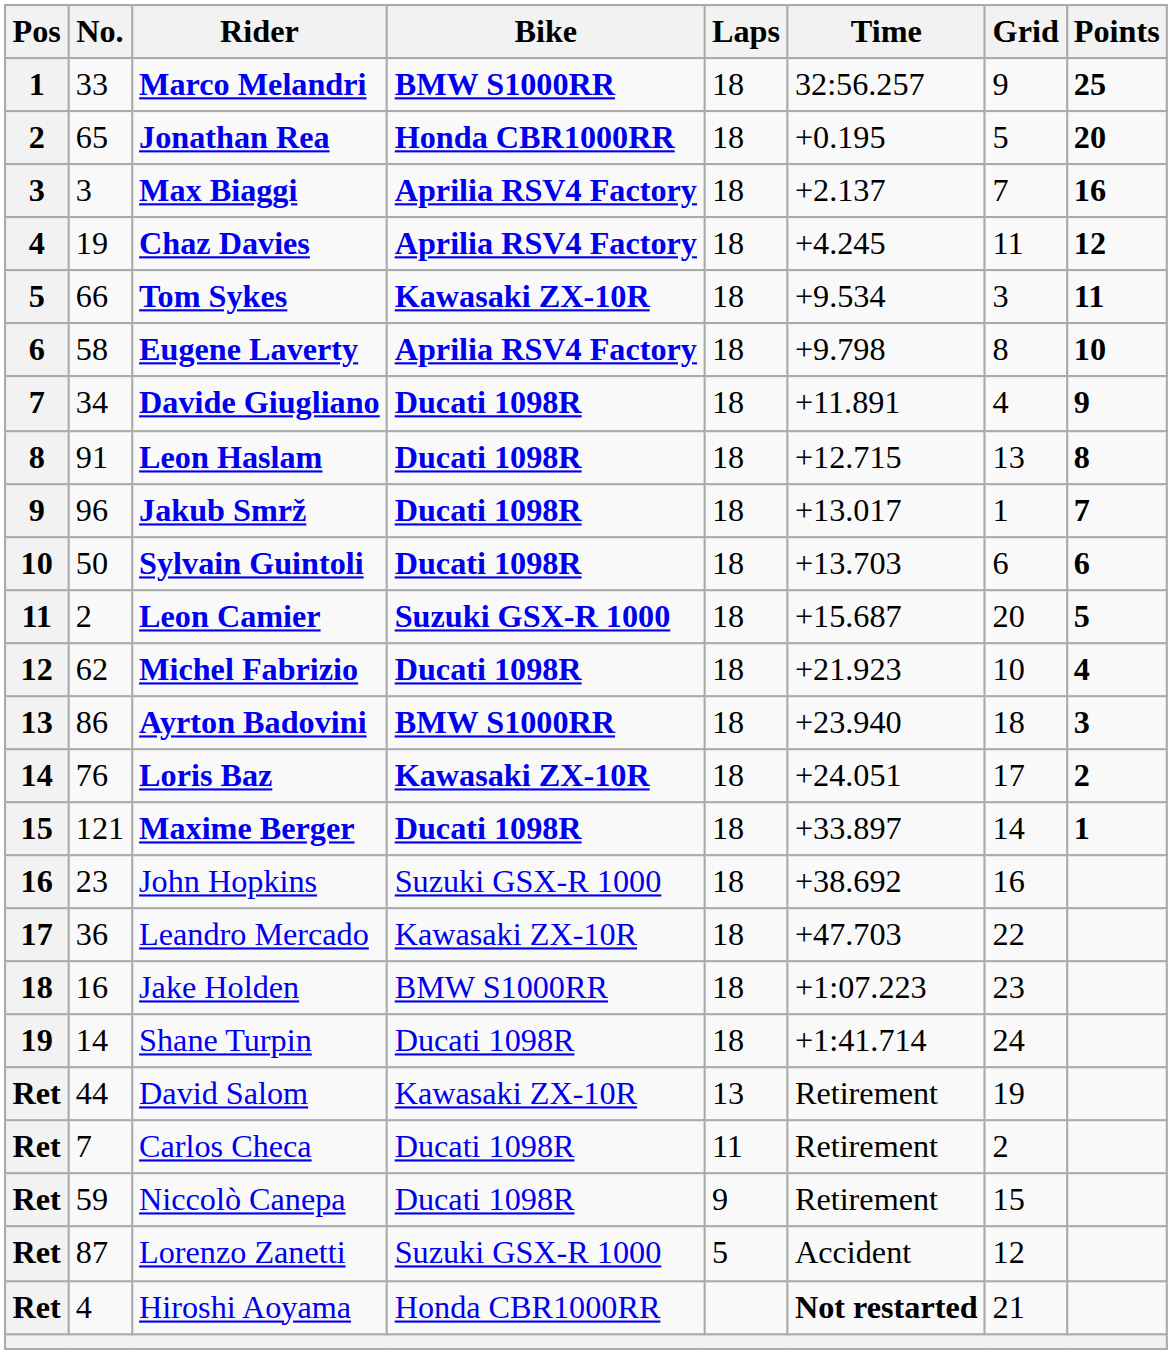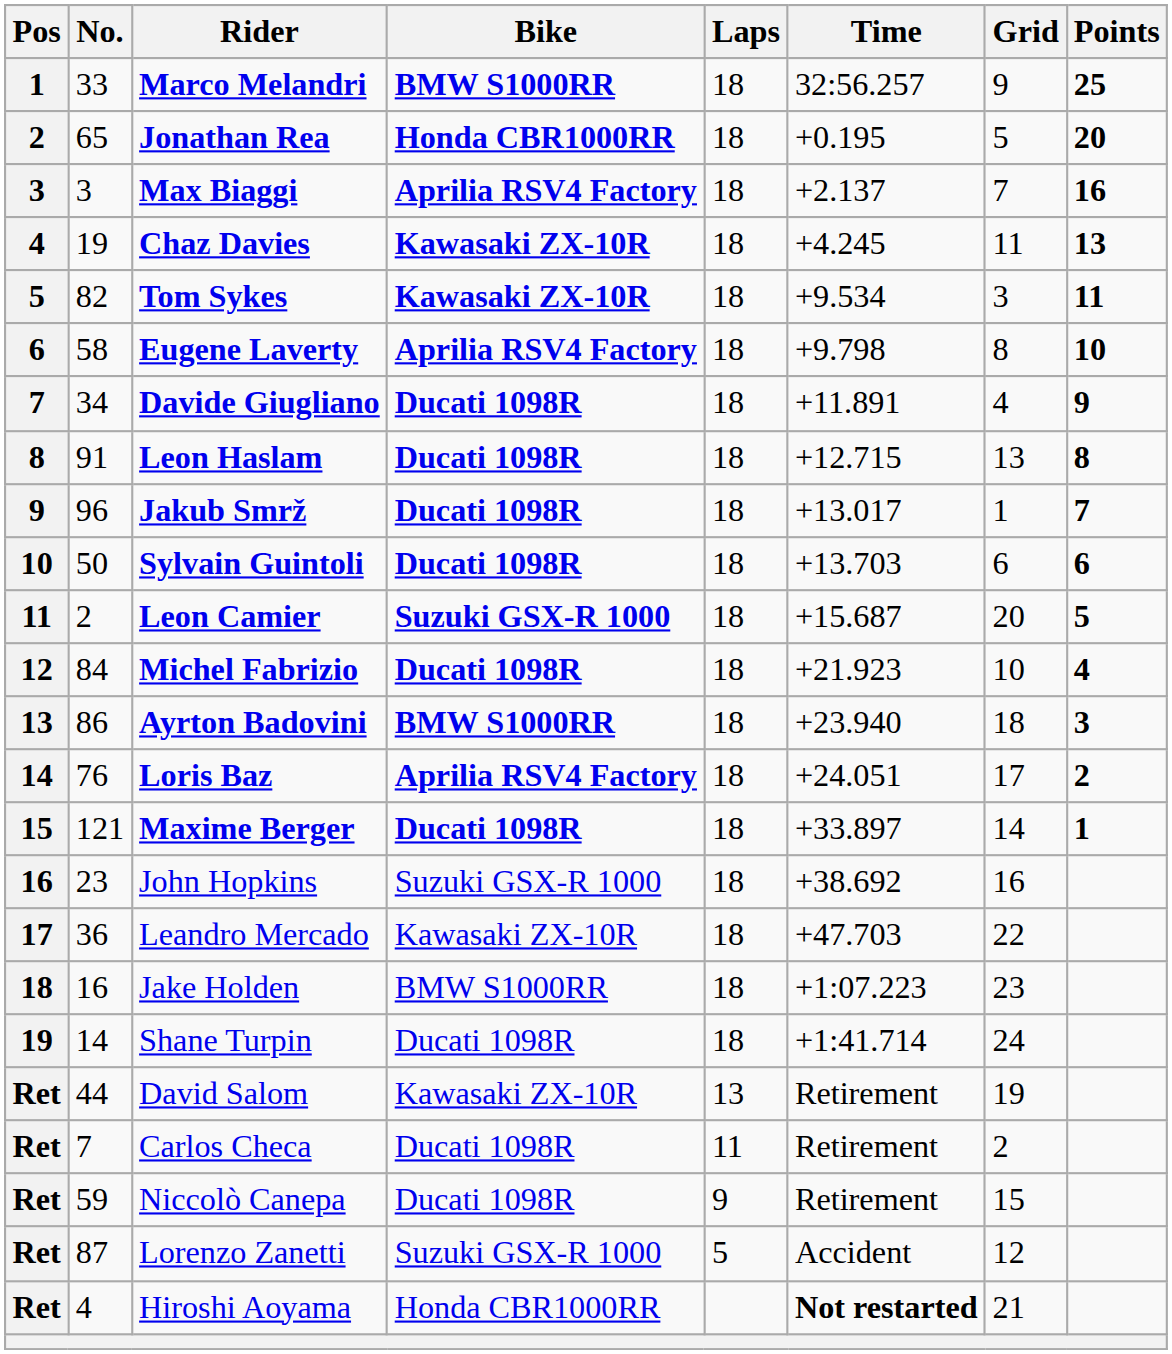Chaz Davies | Bike: Aprilia RSV4 Factory -> Kawasaki ZX-10R
Chaz Davies | Points: 12 -> 13
Tom Sykes | No.: 66 -> 82
Michel Fabrizio | No.: 62 -> 84
Loris Baz | Bike: Kawasaki ZX-10R -> Aprilia RSV4 Factory
